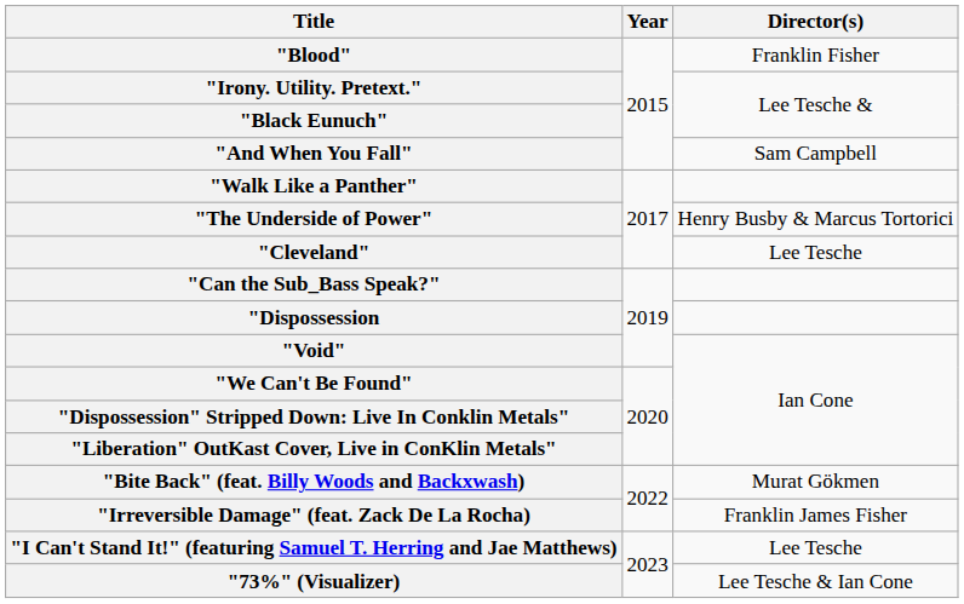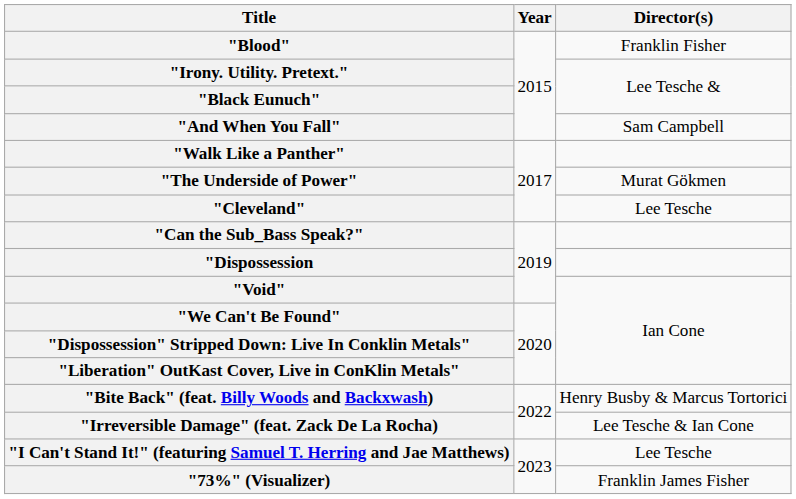"The Underside of Power" | Director(s): Henry Busby & Marcus Tortorici -> Murat Gökmen
"Bite Back" (feat. Billy Woods and Backxwash) | Director(s): Murat Gökmen -> Henry Busby & Marcus Tortorici
"Irreversible Damage" (feat. Zack De La Rocha) | Director(s): Franklin James Fisher -> Lee Tesche & Ian Cone
"73%" (Visualizer) | Director(s): Lee Tesche & Ian Cone -> Franklin James Fisher
